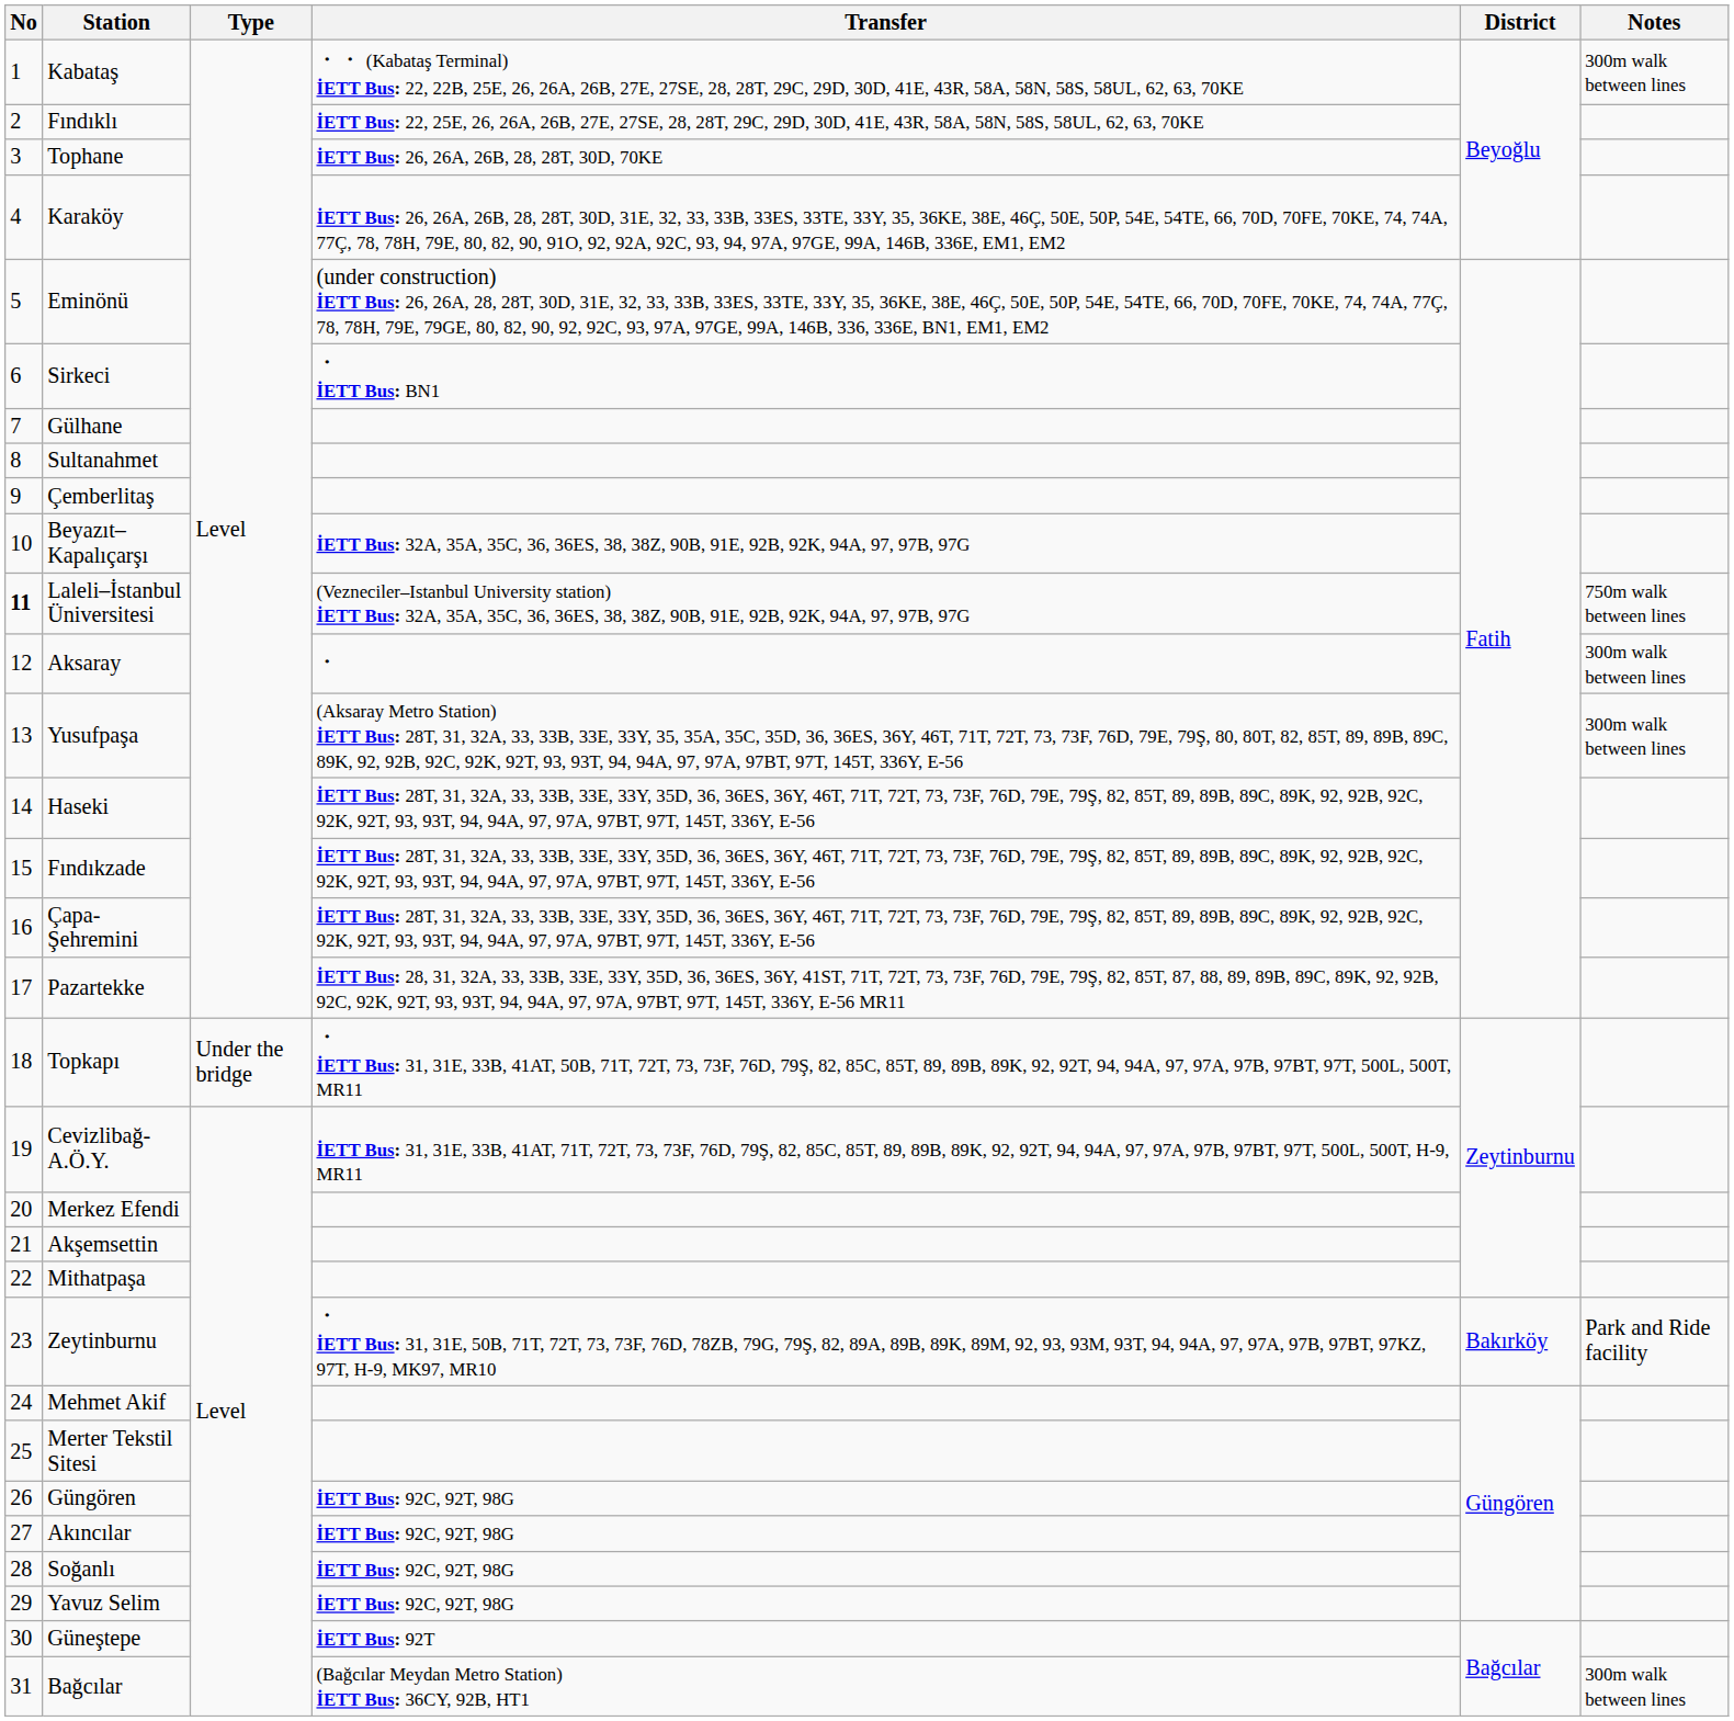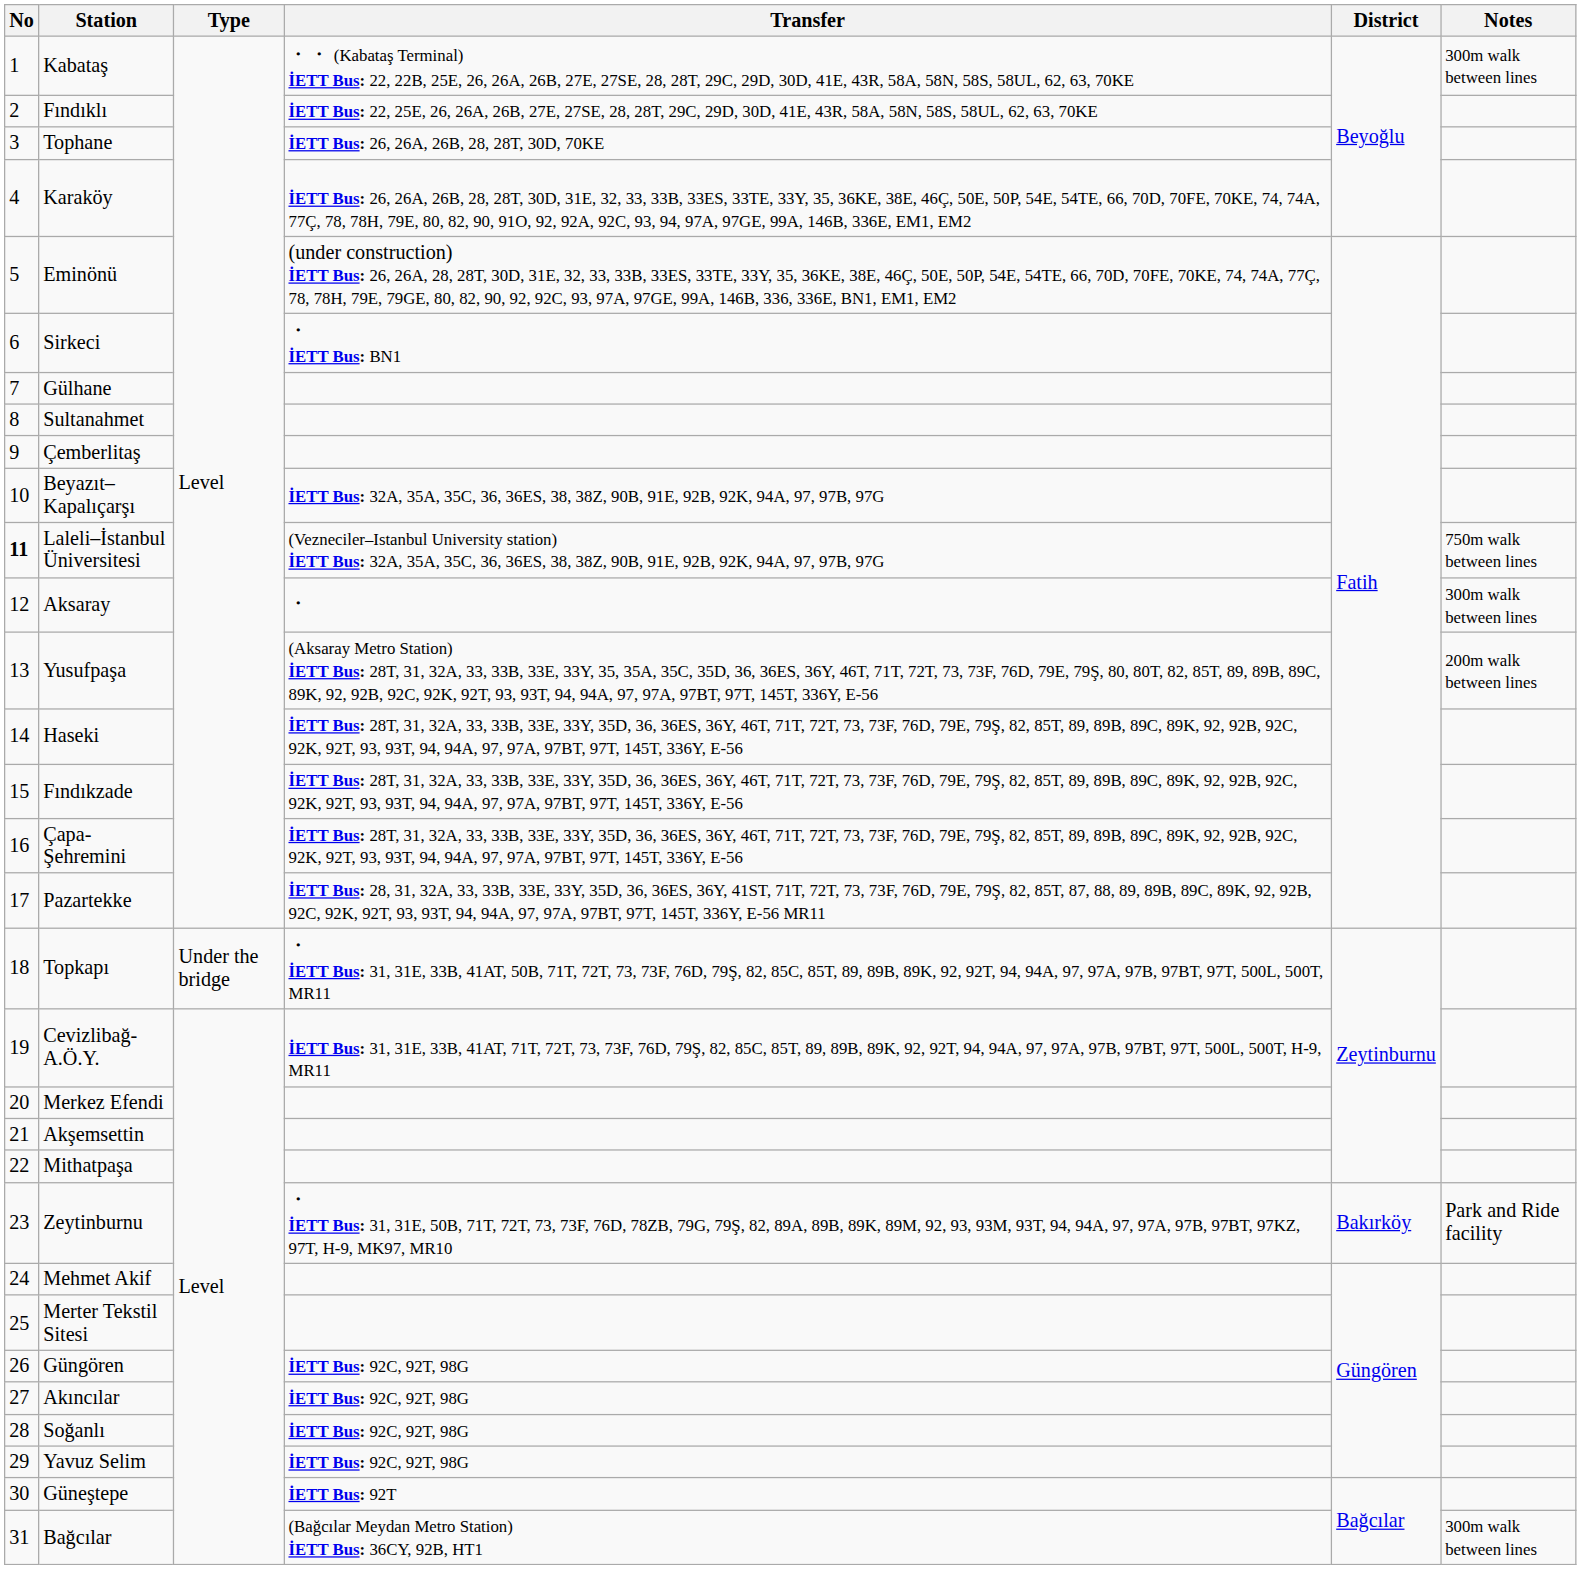Yusufpaşa | Notes: 300m walk between lines -> 200m walk between lines
